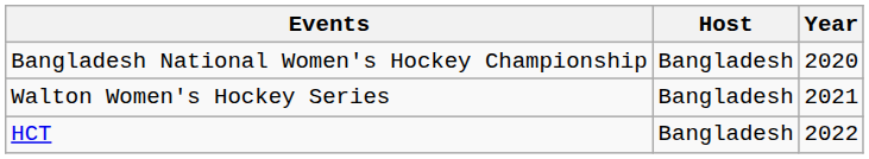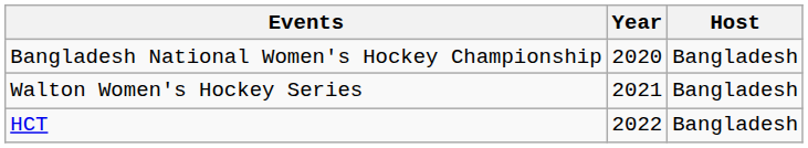columns swapped: Host <-> Year
